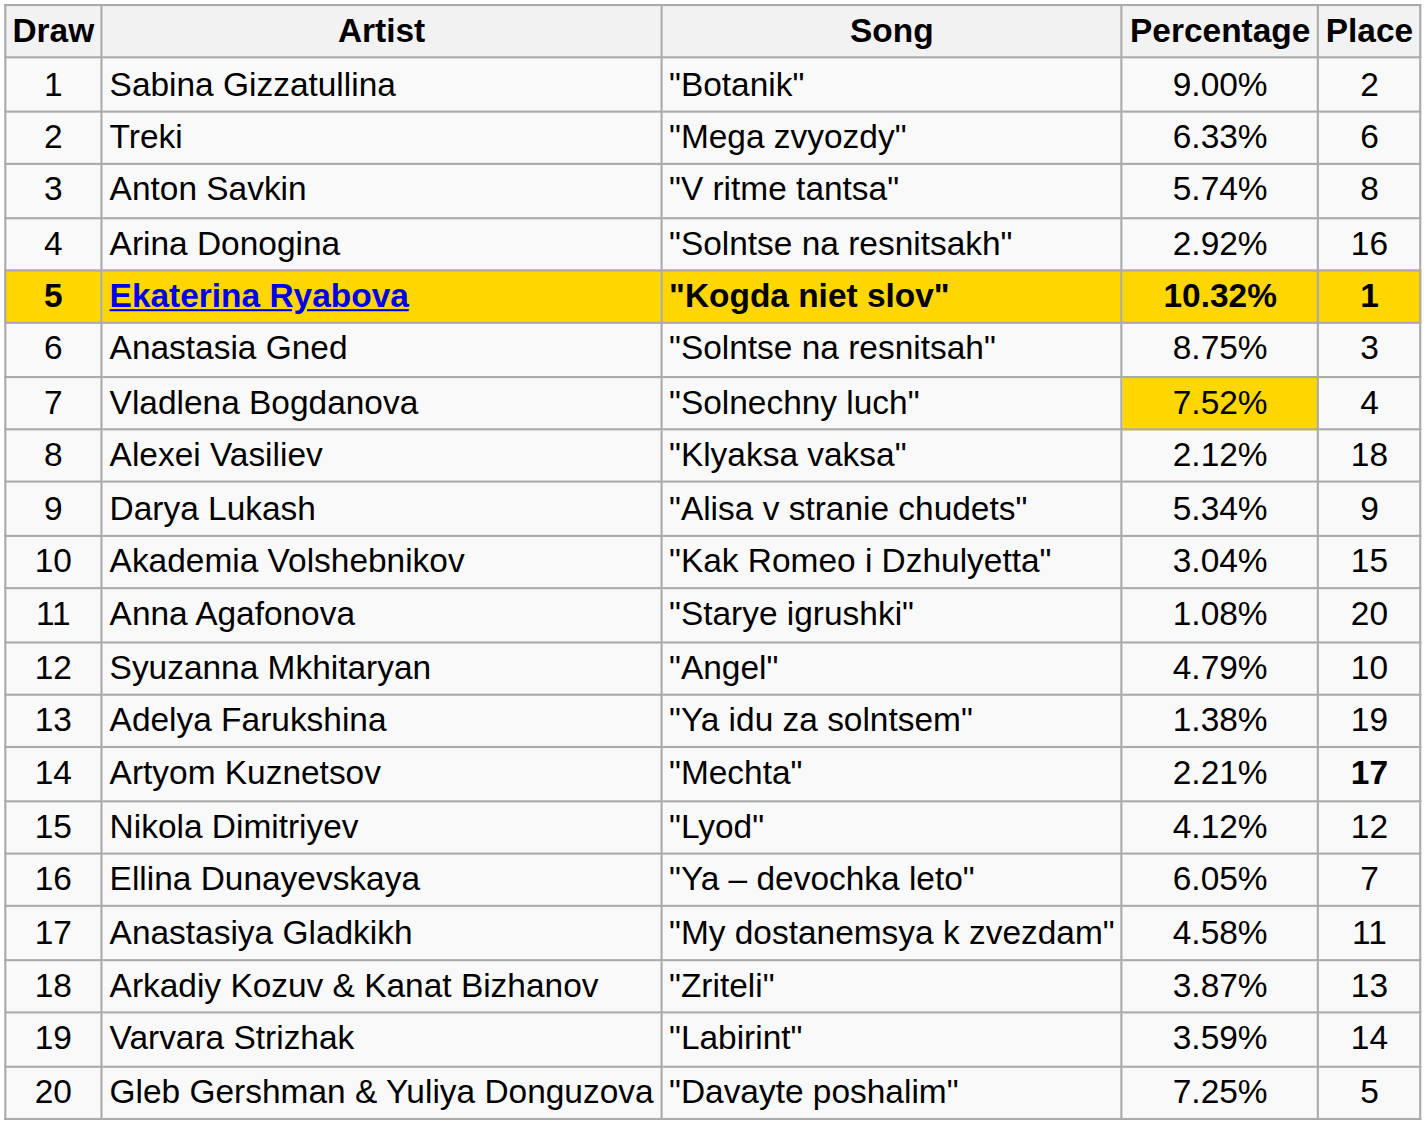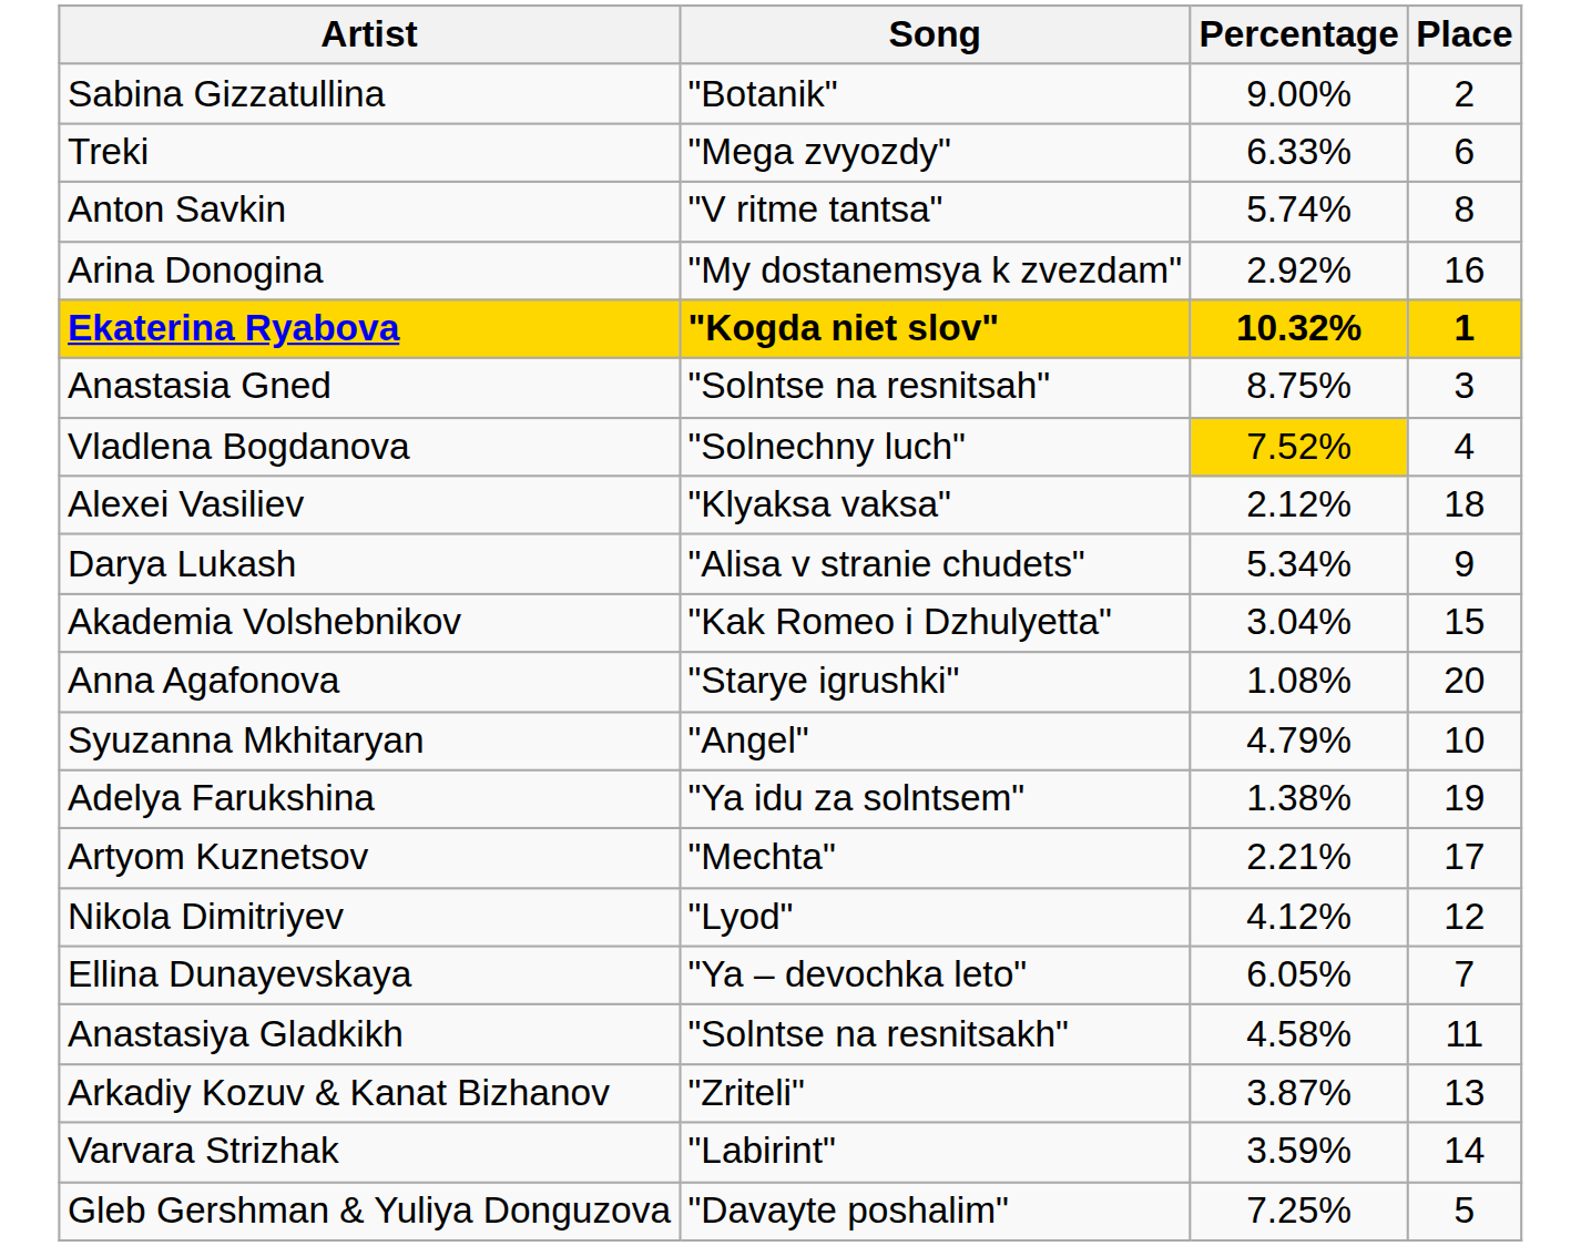- column: Draw | 1 | 2 | 3 | 4 | 5 | 6 | 7 | 8 | 9 | 10 | 11 | 12 | 13 | 14 | 15 | 16 | 17 | 18 | 19 | 20
Arina Donogina | Song: "Solntse na resnitsakh" -> "My dostanemsya k zvezdam"
Artyom Kuznetsov | Place: bold -> normal
Anastasiya Gladkikh | Song: "My dostanemsya k zvezdam" -> "Solntse na resnitsakh"
